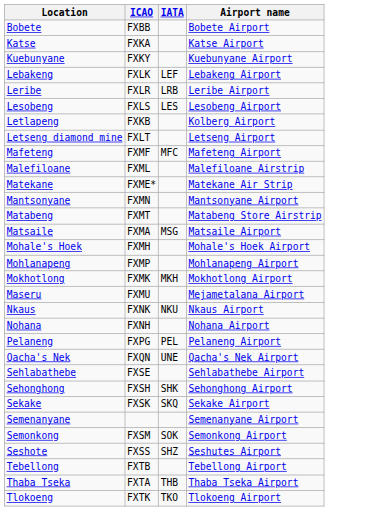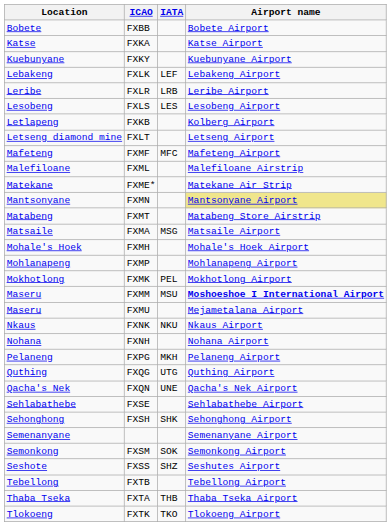FXMN | Airport name: no background -> khaki background
FXMK | IATA: MKH -> PEL
+ row: Maseru | FXMM | MSU | Moshoeshoe I International Airport
FXPG | IATA: PEL -> MKH
+ row: Quthing | FXQG | UTG | Quthing Airport
- row: Sekake | FXSK | SKQ | Sekake Airport
